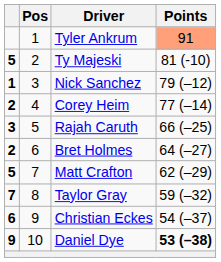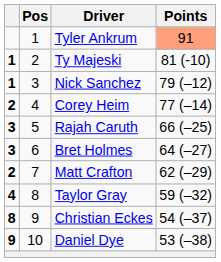Ty Majeski | column 1: 5 -> 1
Bret Holmes | column 1: 2 -> 3
Matt Crafton | column 1: 5 -> 2
Taylor Gray | column 1: 7 -> 4
Christian Eckes | column 1: 6 -> 8
Daniel Dye | Points: bold -> normal
